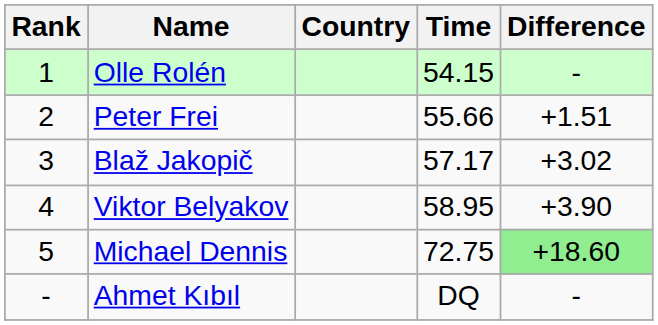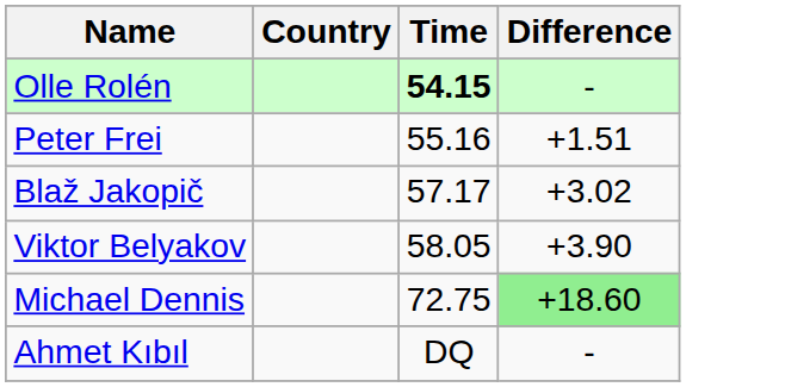- column: Rank | 1 | 2 | 3 | 4 | 5 | -
Olle Rolén | Time: normal -> bold
Peter Frei | Time: 55.66 -> 55.16
Viktor Belyakov | Time: 58.95 -> 58.05
